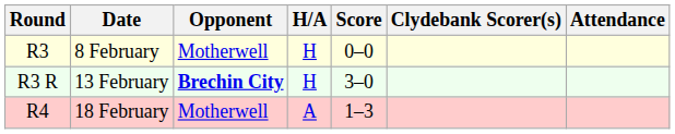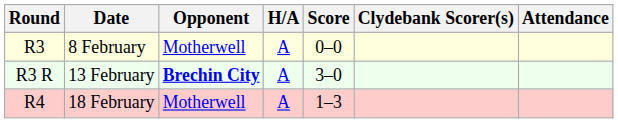8 February | H/A: H -> A
13 February | H/A: H -> A
